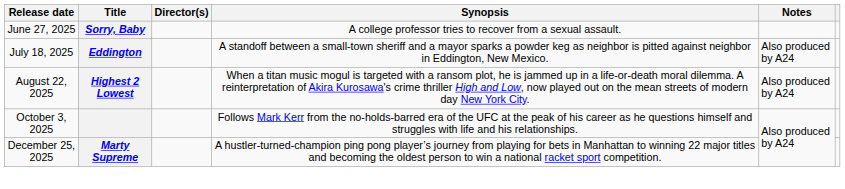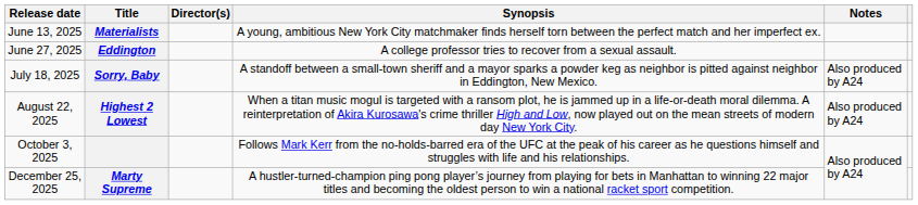+ row: June 13, 2025 | Materialists | A young, ambitious New York City matchmaker finds herself torn between the perfect match and her imperfect ex.
June 27, 2025 | Title: Sorry, Baby -> Eddington
July 18, 2025 | Title: Eddington -> Sorry, Baby
